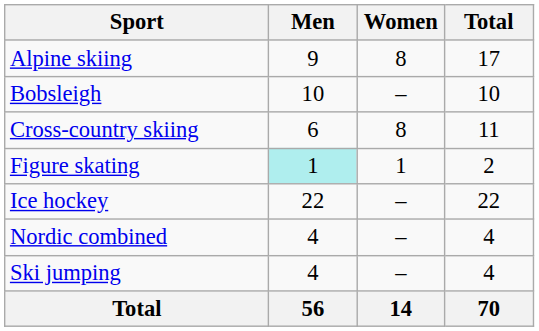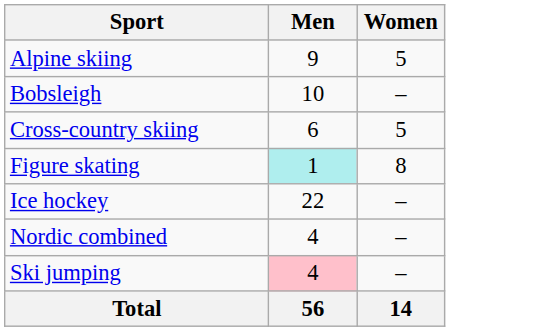- column: Total | 17 | 10 | 11 | 2 | 22 | 4 | 4 | 70
Alpine skiing | Women: 8 -> 5
Cross-country skiing | Women: 8 -> 5
Figure skating | Women: 1 -> 8
Ski jumping | Men: no background -> pink background
